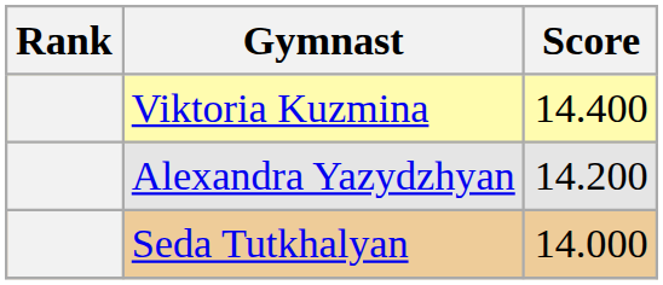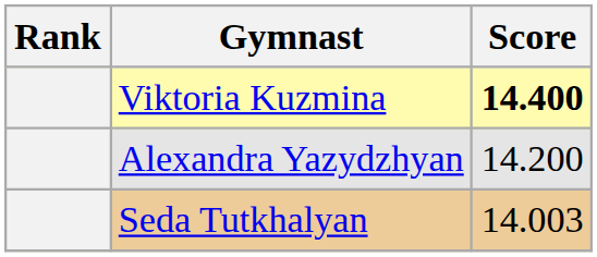Viktoria Kuzmina | Score: normal -> bold
Seda Tutkhalyan | Score: 14.000 -> 14.003
